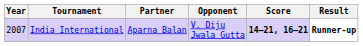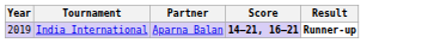- column: Opponent | V. Diju Jwala Gutta
India International | Year: 2007 -> 2019
